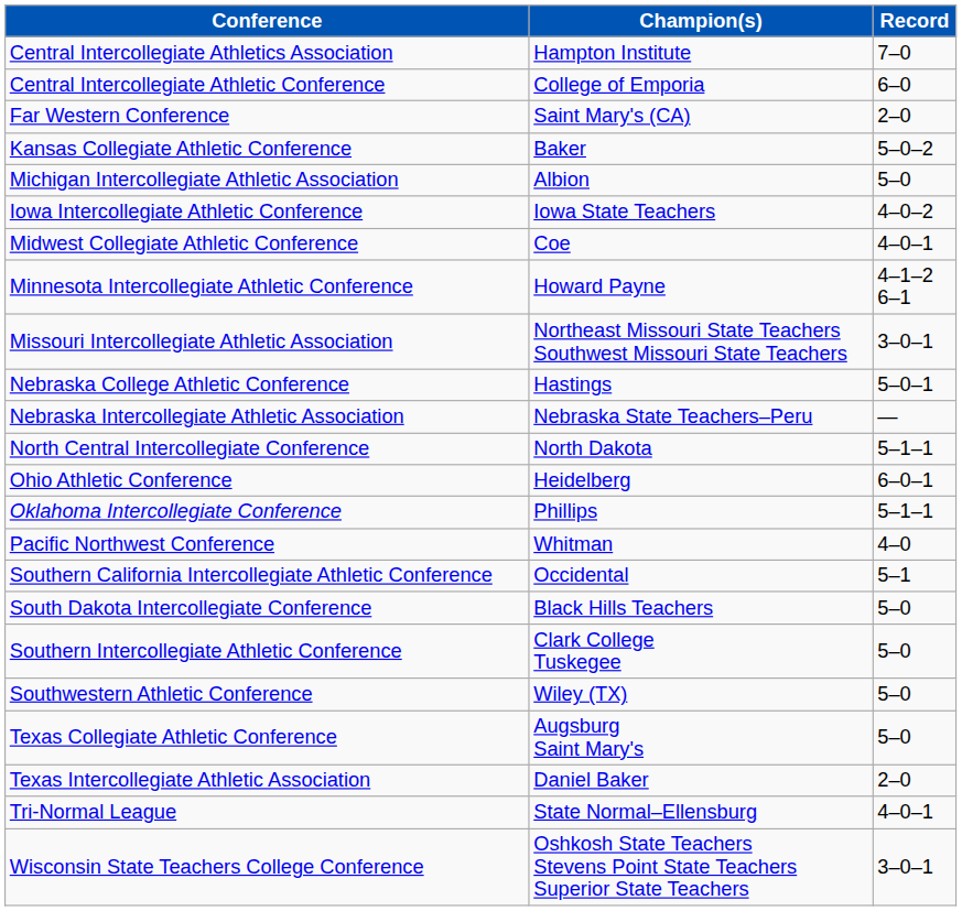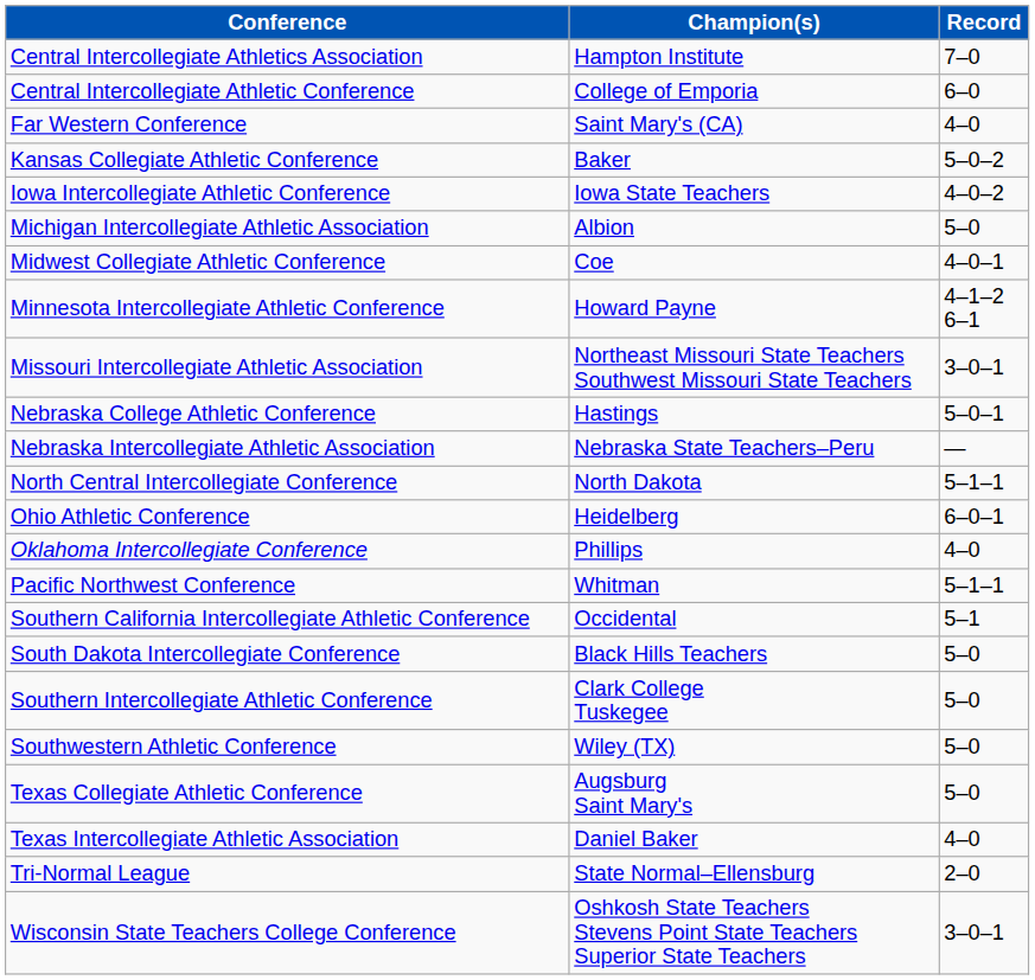Far Western Conference | Record: 2–0 -> 4–0
rows swapped: Iowa Intercollegiate Athletic Conference <-> Michigan Intercollegiate Athletic Association
Oklahoma Intercollegiate Conference | Record: 5–1–1 -> 4–0
Pacific Northwest Conference | Record: 4–0 -> 5–1–1
Texas Intercollegiate Athletic Association | Record: 2–0 -> 4–0
Tri-Normal League | Record: 4–0–1 -> 2–0
